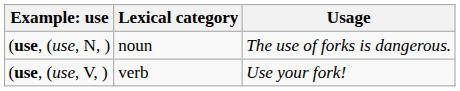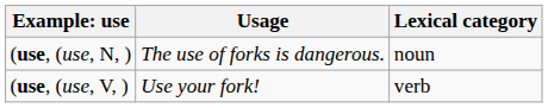columns swapped: Lexical category <-> Usage
